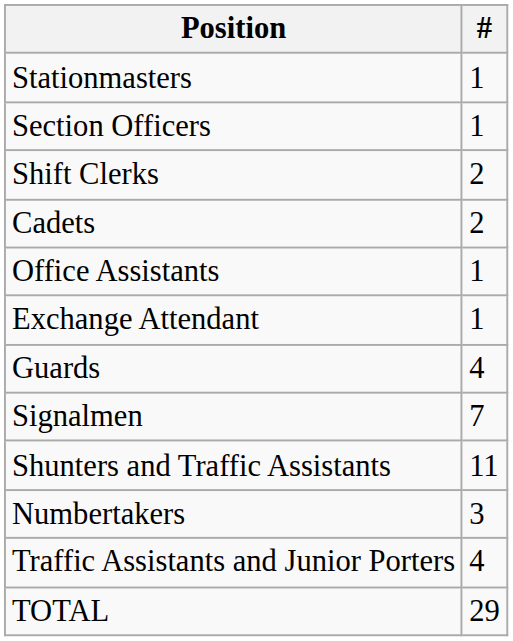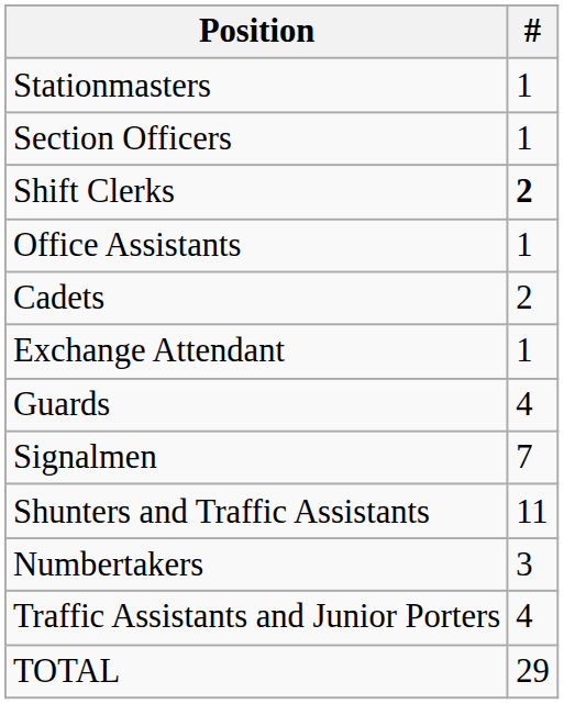Shift Clerks | #: normal -> bold
rows swapped: Cadets <-> Office Assistants
